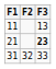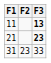11 | F3: normal -> bold
31 | F2: 32 -> 23
